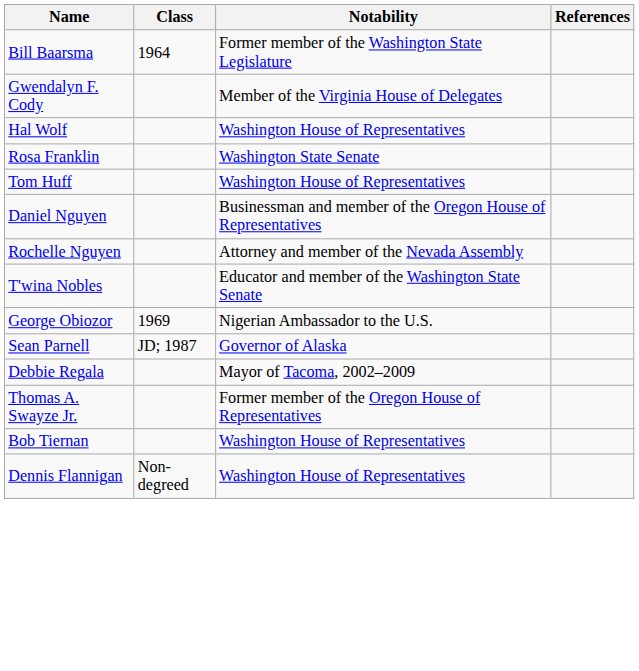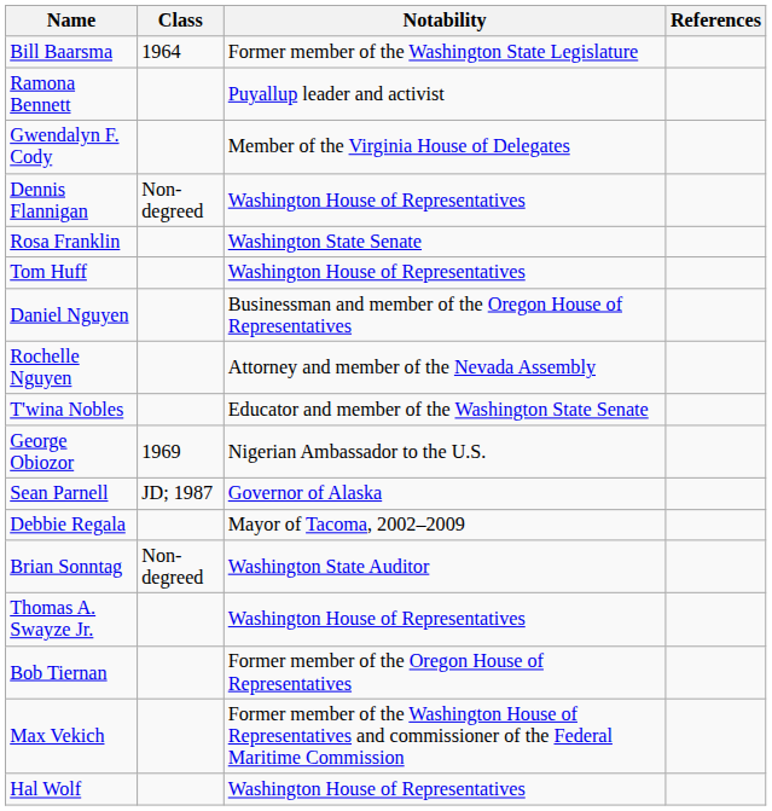+ row: Ramona Bennett | Puyallup leader and activist
rows swapped: Dennis Flannigan <-> Hal Wolf
+ row: Brian Sonntag | Non-degreed | Washington State Auditor
Thomas A. Swayze Jr. | Notability: Former member of the Oregon House of Representatives -> Washington House of Representatives
Bob Tiernan | Notability: Washington House of Representatives -> Former member of the Oregon House of Representatives
+ row: Max Vekich | Former member of the Washington House of Representatives and commissioner of the Federal Maritime Commission
